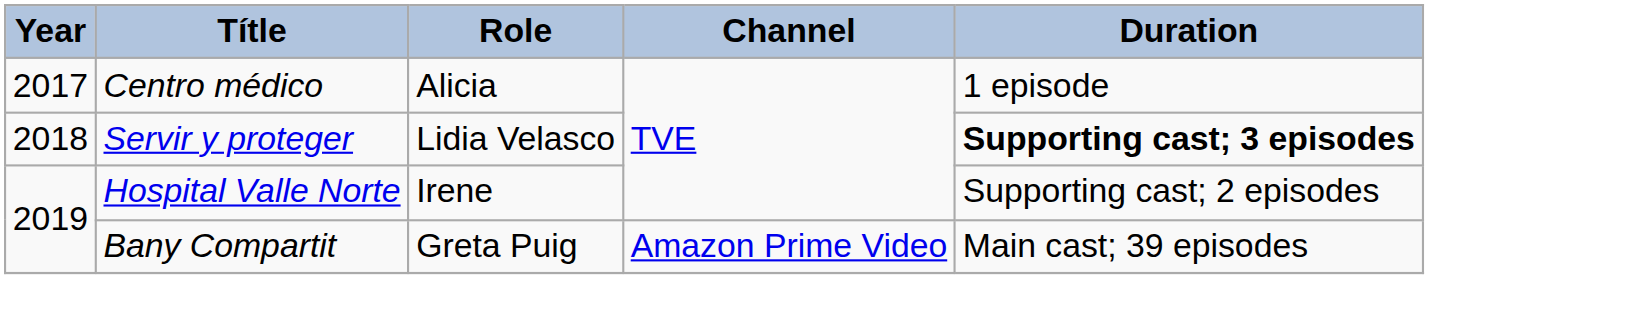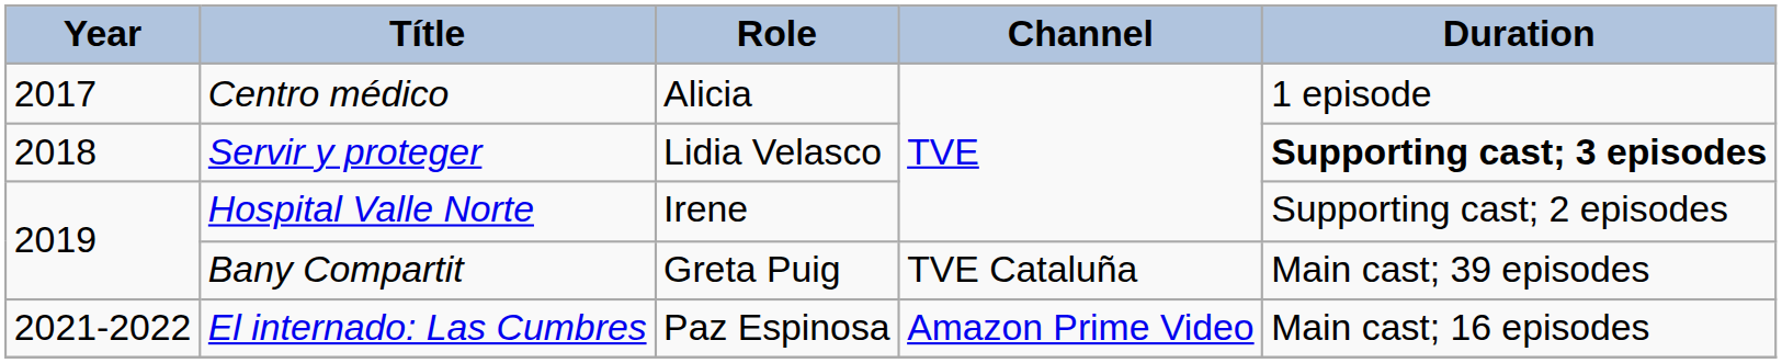Bany Compartit | Channel: Amazon Prime Video -> TVE Cataluña
+ row: 2021-2022 | El internado: Las Cumbres | Paz Espinosa | Amazon Prime Video | Main cast; 16 episodes
